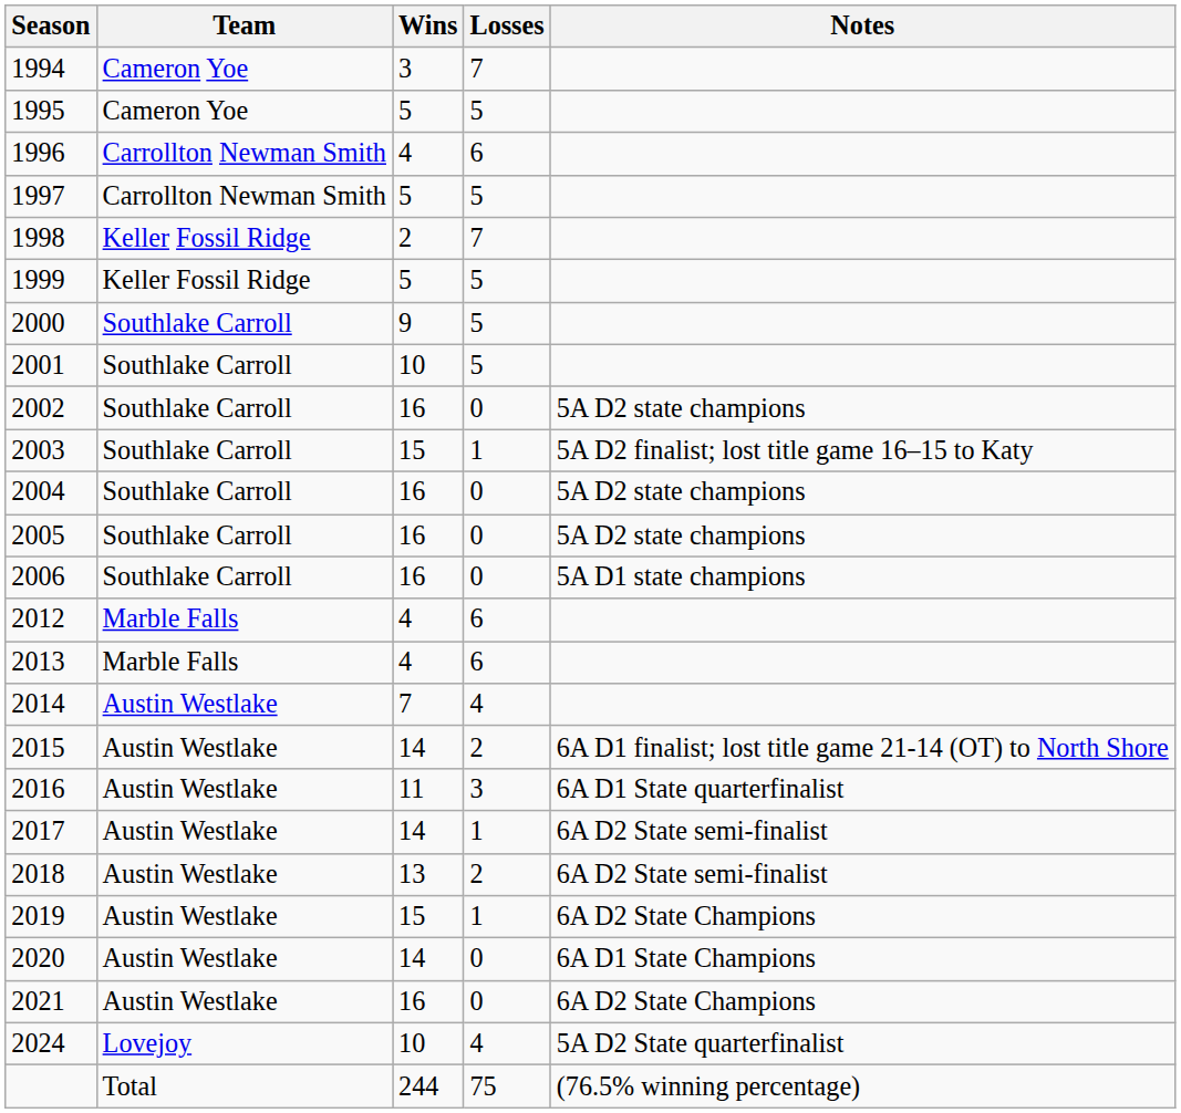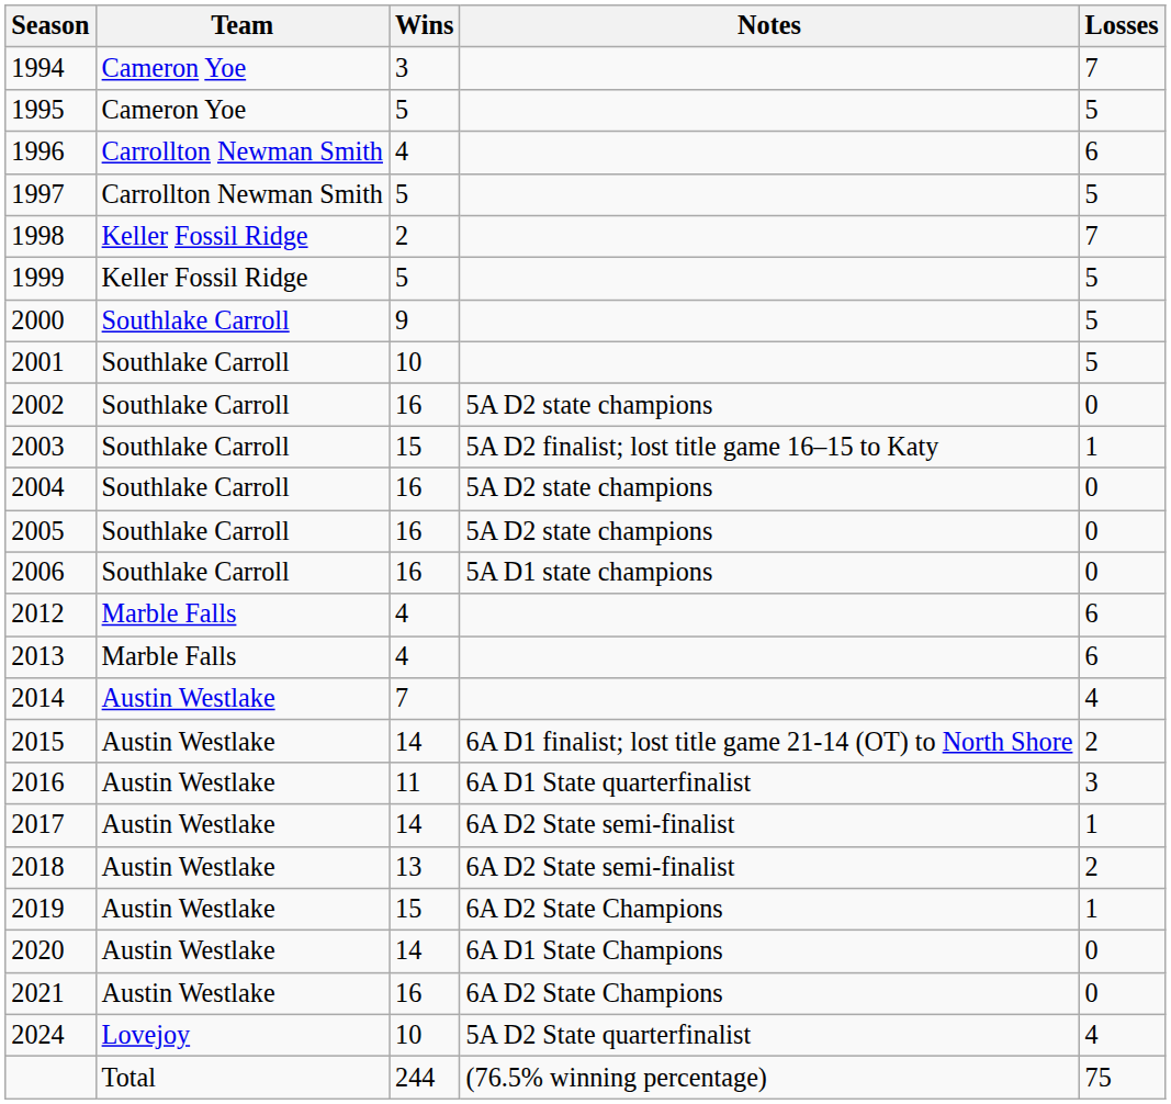columns swapped: Losses <-> Notes
